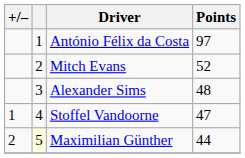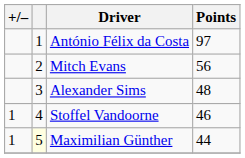Mitch Evans | Points: 52 -> 56
Stoffel Vandoorne | Points: 47 -> 46
Maximilian Günther | +/–: 2 -> 1
